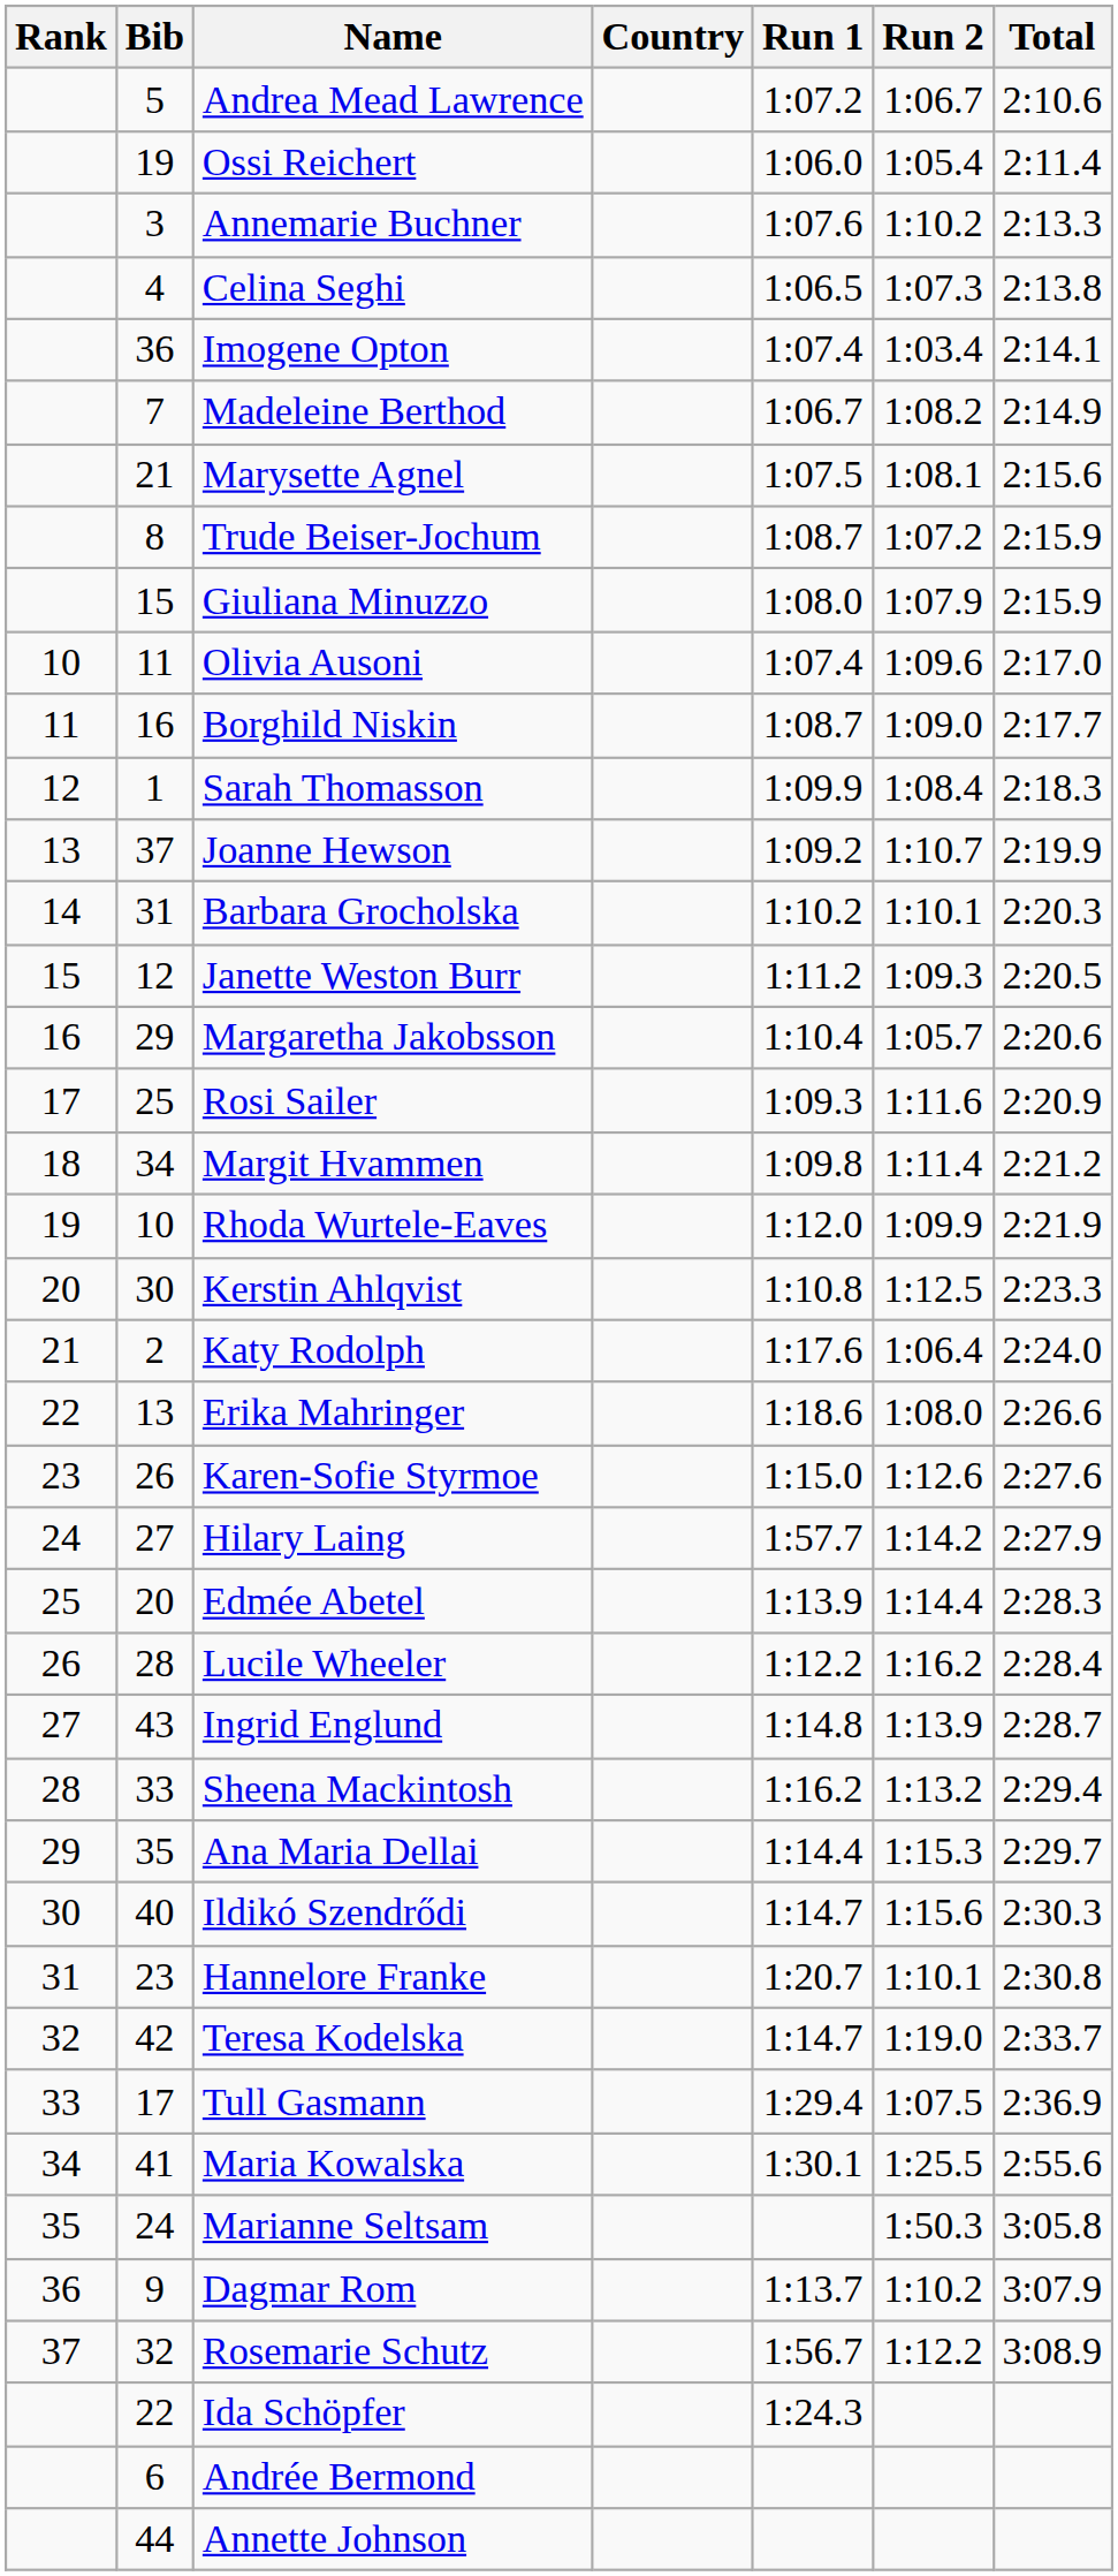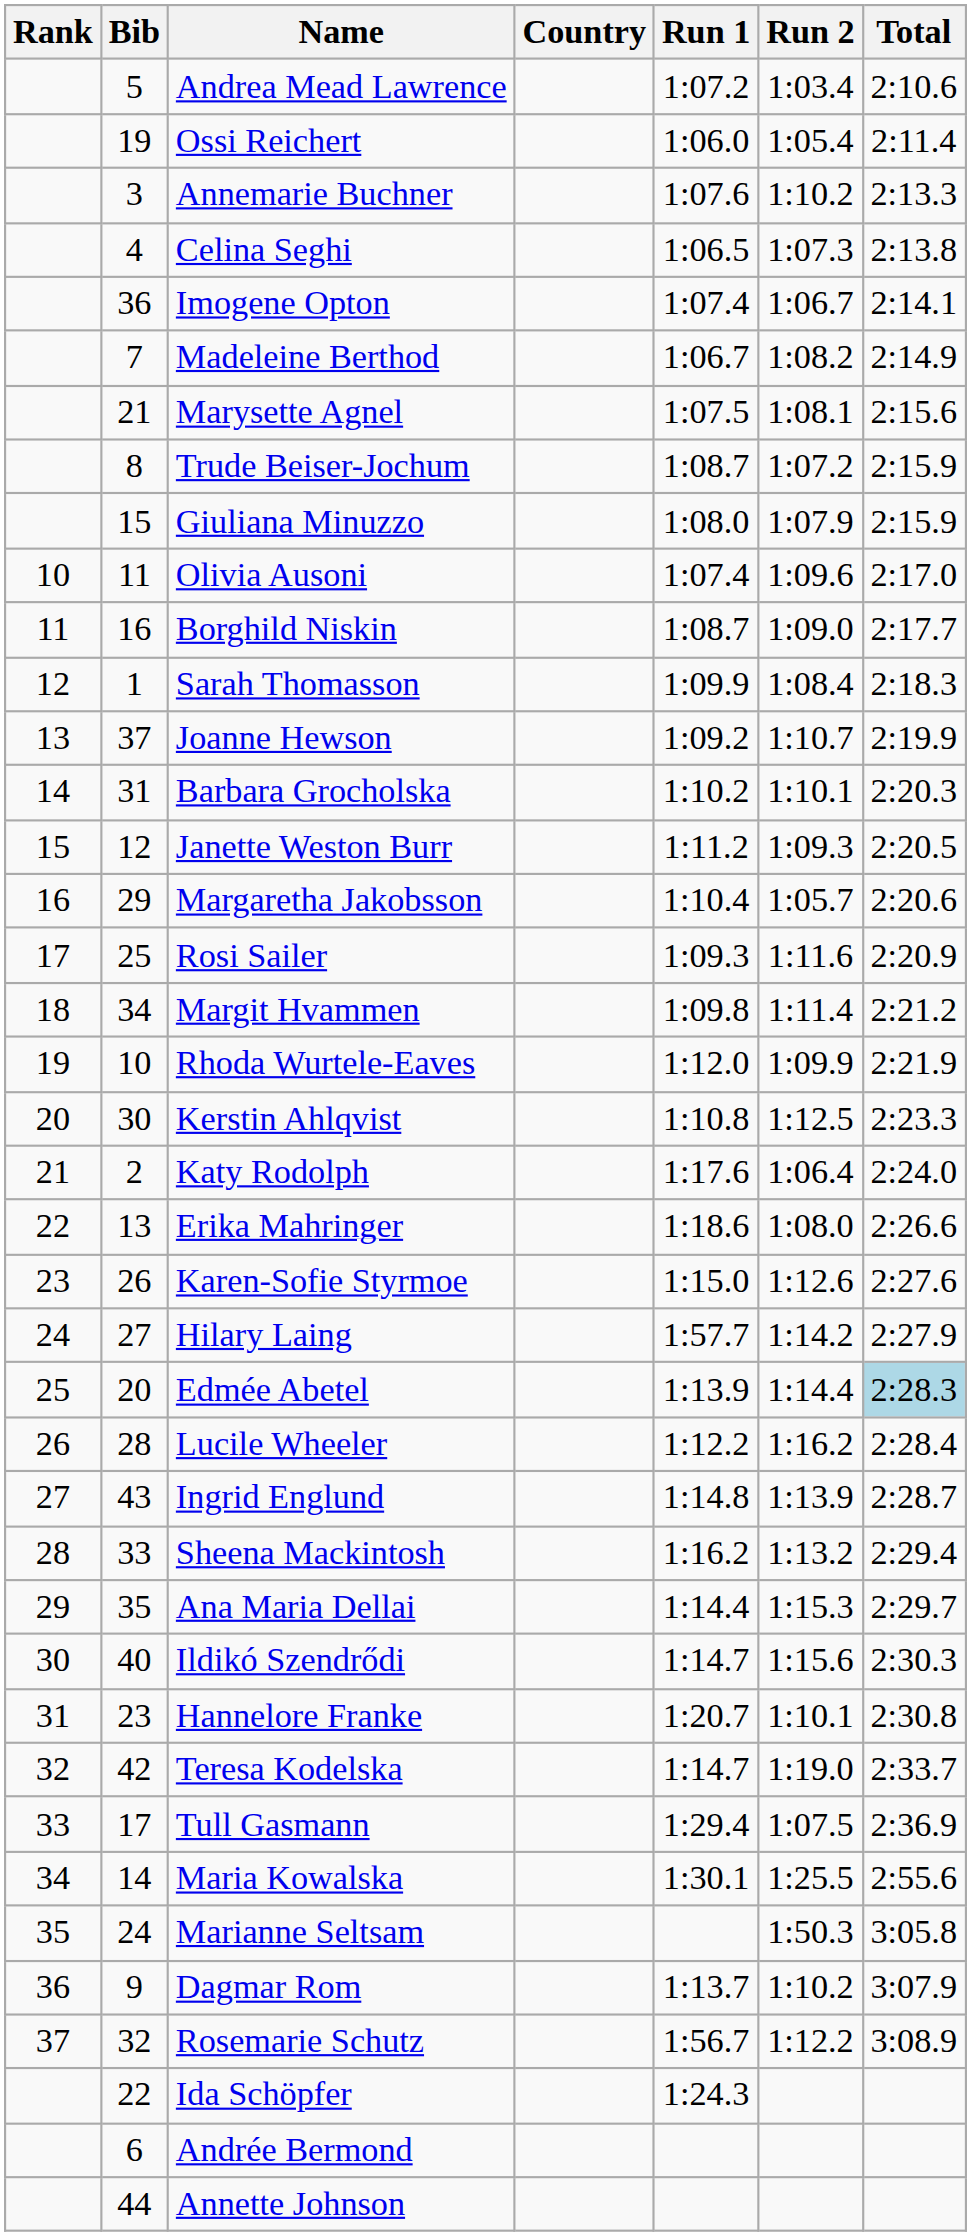Andrea Mead Lawrence | Run 2: 1:06.7 -> 1:03.4
Imogene Opton | Run 2: 1:03.4 -> 1:06.7
Edmée Abetel | Total: no background -> lightblue background
Maria Kowalska | Bib: 41 -> 14
